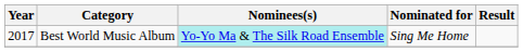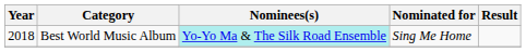Best World Music Album | Year: 2017 -> 2018
